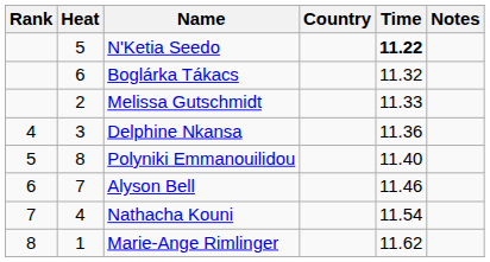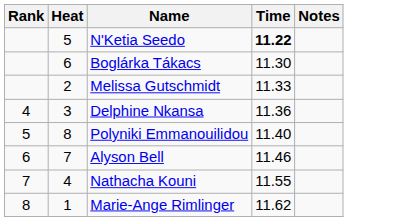- column: Country
Boglárka Tákacs | Time: 11.32 -> 11.30
Nathacha Kouni | Time: 11.54 -> 11.55
